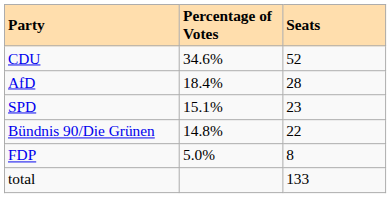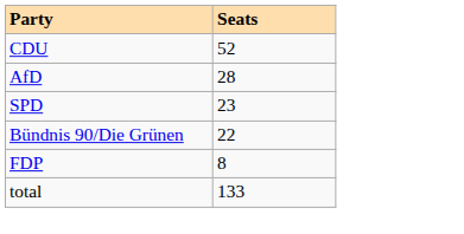- column: Percentage of Votes | 34.6% | 18.4% | 15.1% | 14.8% | 5.0%
